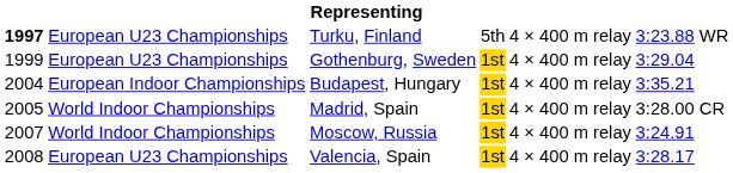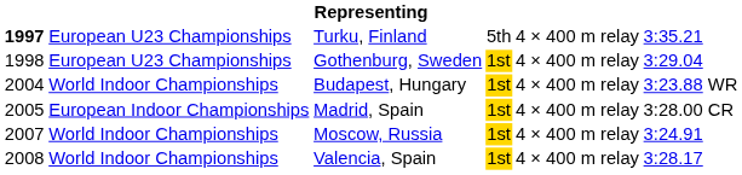Turku, Finland | column 6: 3:23.88 WR -> 3:35.21
Gothenburg, Sweden | column 1: 1999 -> 1998
Budapest, Hungary | column 2: European Indoor Championships -> World Indoor Championships
Budapest, Hungary | column 6: 3:35.21 -> 3:23.88 WR
Madrid, Spain | column 2: World Indoor Championships -> European Indoor Championships
Valencia, Spain | column 2: European U23 Championships -> World Indoor Championships
